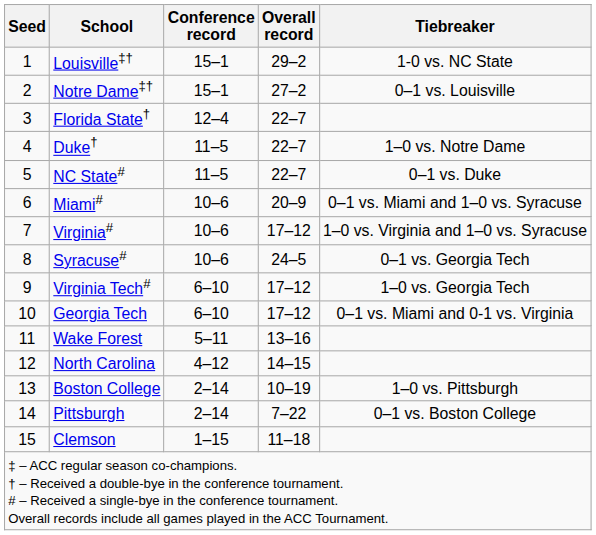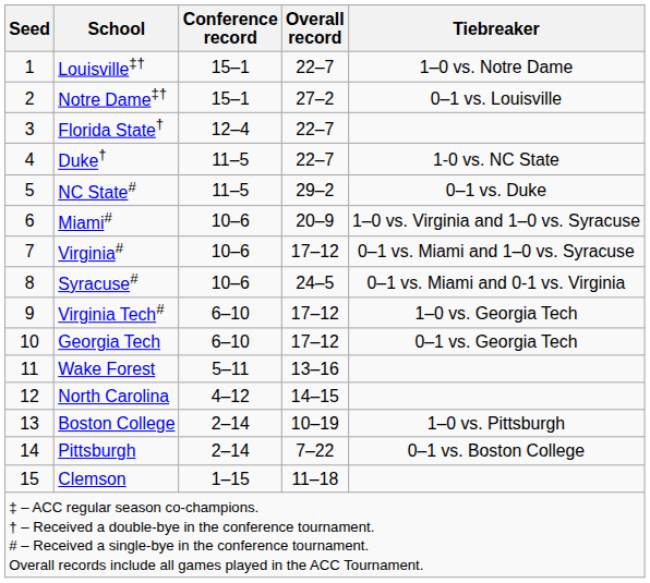Louisville‡† | Overall record: 29–2 -> 22–7
Louisville‡† | Tiebreaker: 1-0 vs. NC State -> 1–0 vs. Notre Dame
Duke† | Tiebreaker: 1–0 vs. Notre Dame -> 1-0 vs. NC State
NC State# | Overall record: 22–7 -> 29–2
Miami# | Tiebreaker: 0–1 vs. Miami and 1–0 vs. Syracuse -> 1–0 vs. Virginia and 1–0 vs. Syracuse
Virginia# | Tiebreaker: 1–0 vs. Virginia and 1–0 vs. Syracuse -> 0–1 vs. Miami and 1–0 vs. Syracuse
Syracuse# | Tiebreaker: 0–1 vs. Georgia Tech -> 0–1 vs. Miami and 0-1 vs. Virginia
Georgia Tech | Tiebreaker: 0–1 vs. Miami and 0-1 vs. Virginia -> 0–1 vs. Georgia Tech
